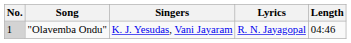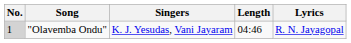columns swapped: Lyrics <-> Length
